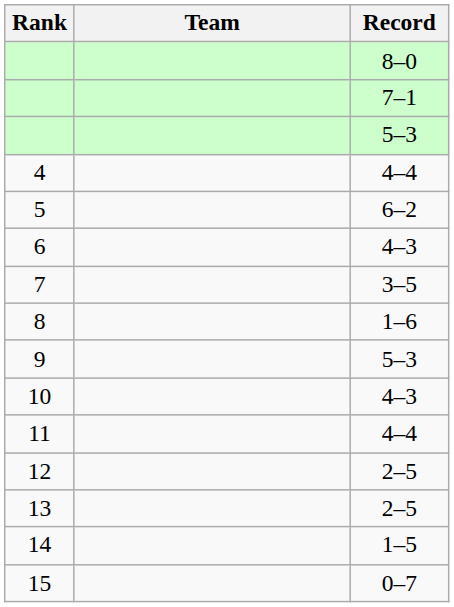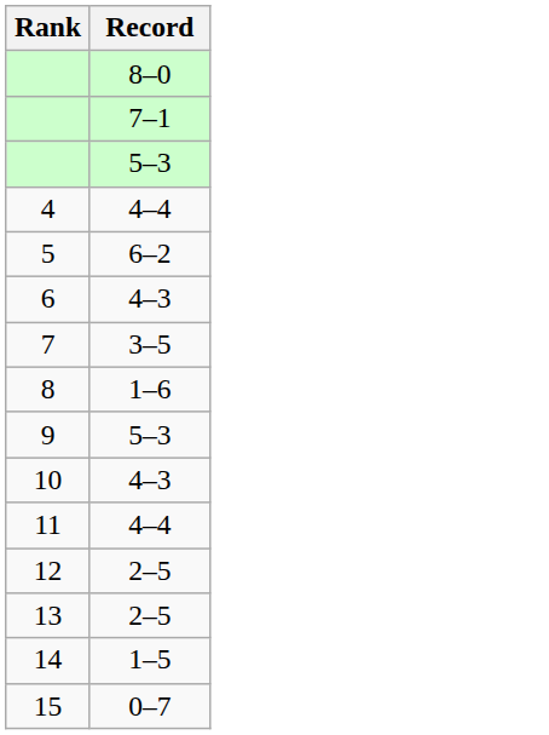- column: Team
